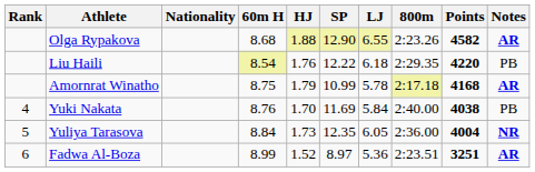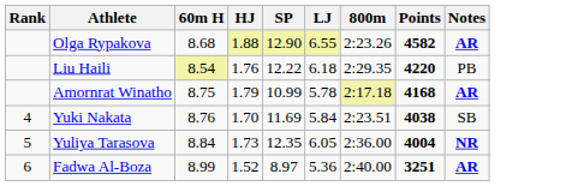- column: Nationality
Yuki Nakata | 800m: 2:40.00 -> 2:23.51
Yuki Nakata | Notes: PB -> SB
Fadwa Al-Boza | 800m: 2:23.51 -> 2:40.00
